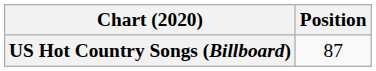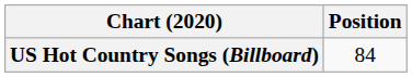US Hot Country Songs (Billboard) | Position: 87 -> 84
